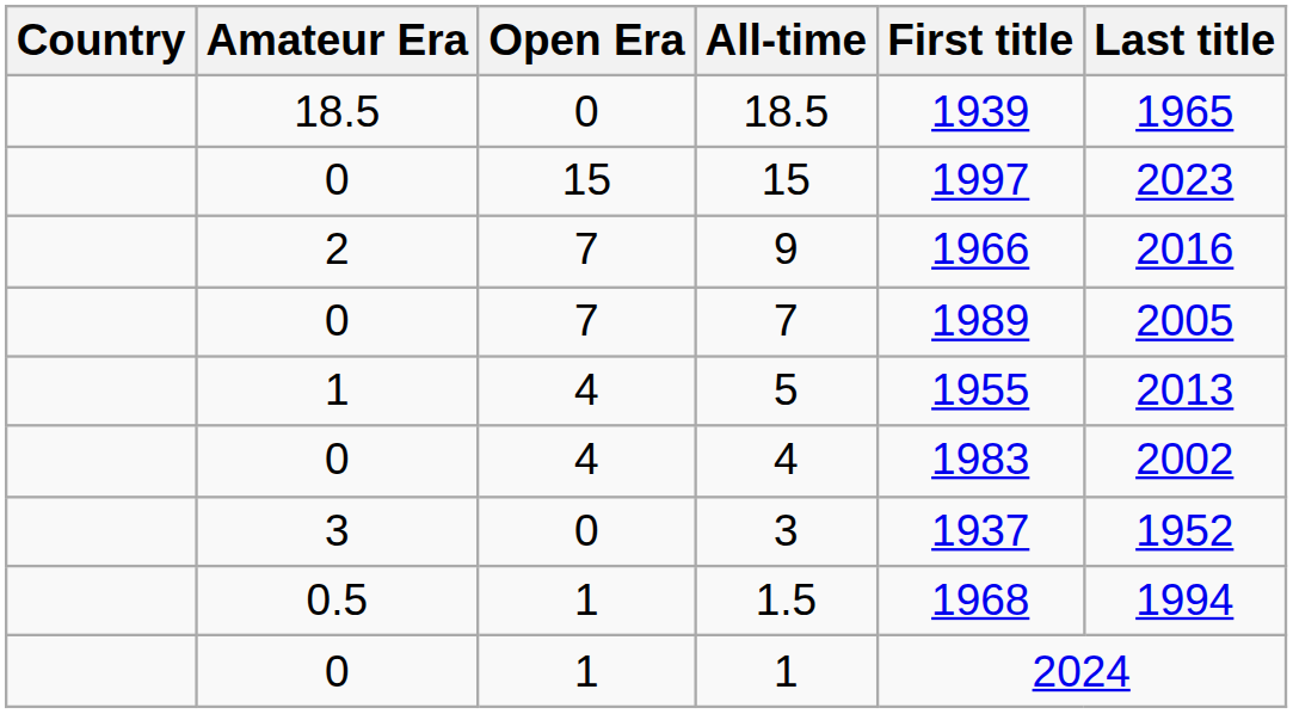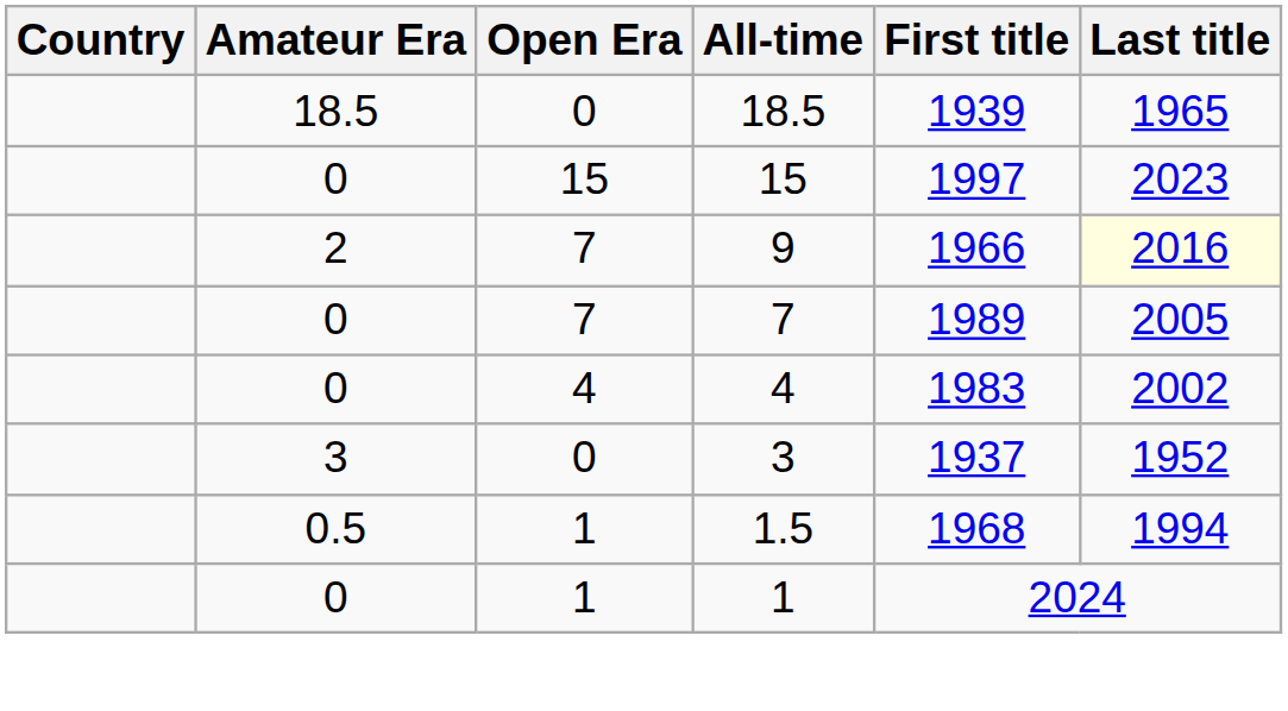9 | Last title: no background -> lightyellow background
- row: 1 | 4 | 5 | 1955 | 2013
